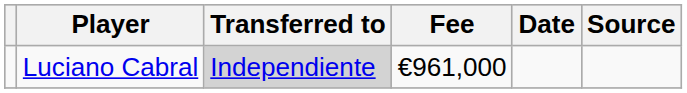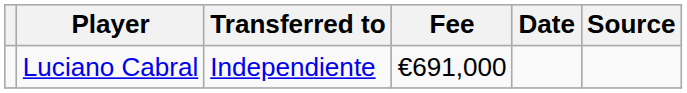Luciano Cabral | Transferred to: lightgrey background -> no background
Luciano Cabral | Fee: €961,000 -> €691,000
